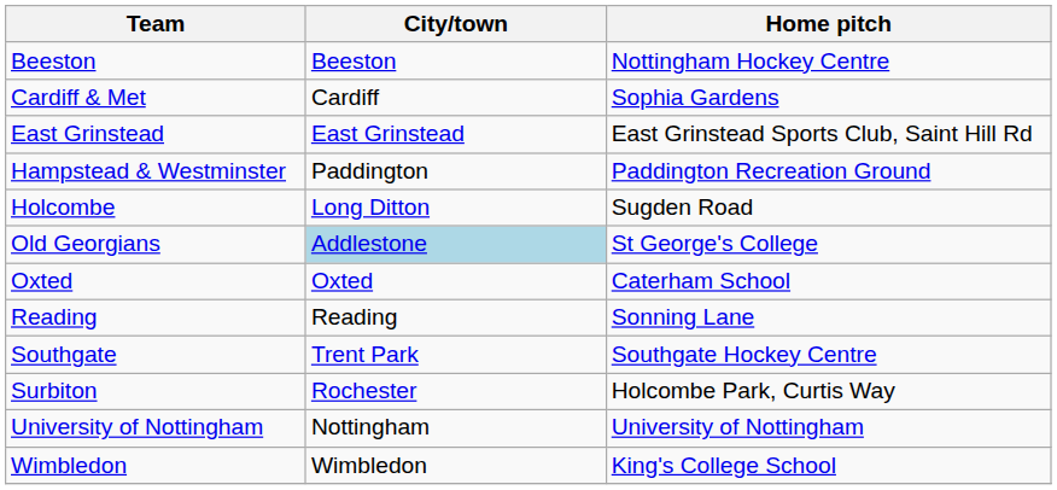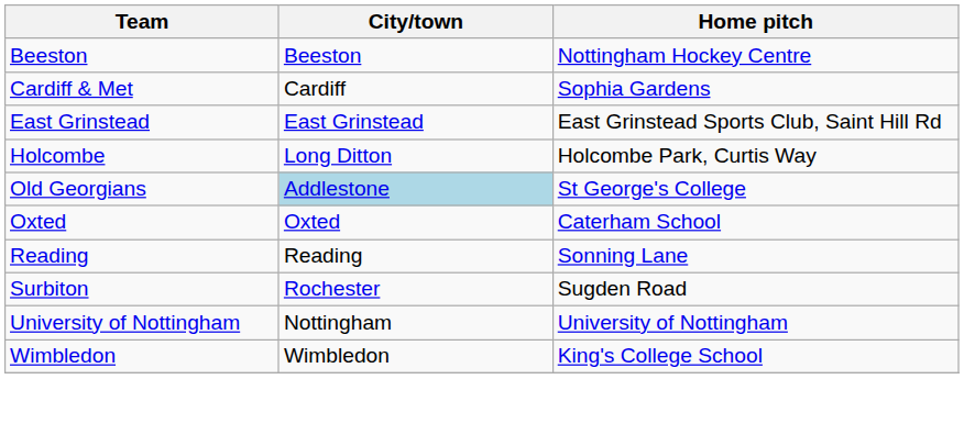- row: Hampstead & Westminster | Paddington | Paddington Recreation Ground
Holcombe | Home pitch: Sugden Road -> Holcombe Park, Curtis Way
- row: Southgate | Trent Park | Southgate Hockey Centre
Surbiton | Home pitch: Holcombe Park, Curtis Way -> Sugden Road
